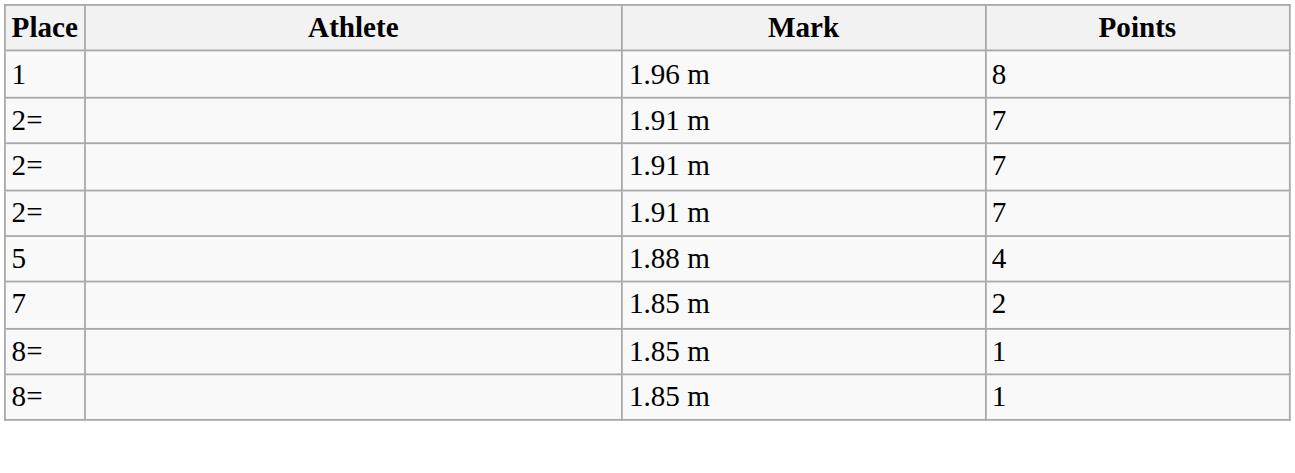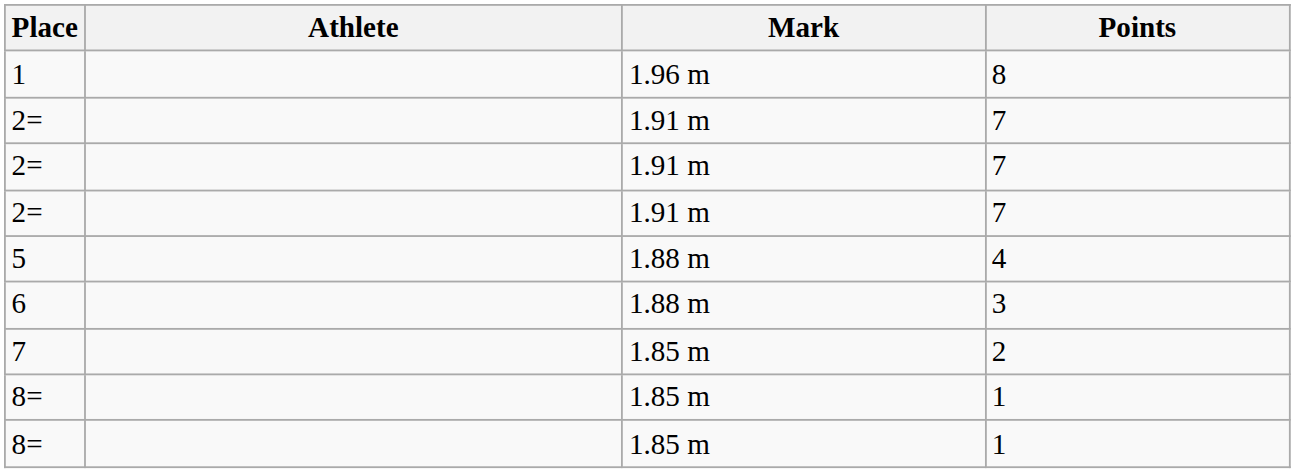+ row: 6 | 1.88 m | 3
